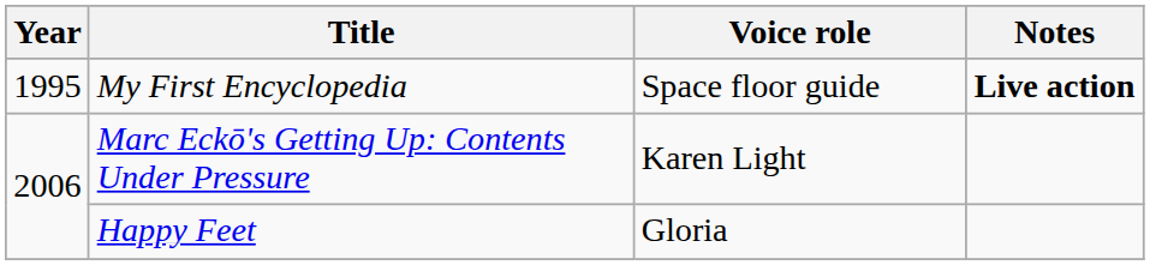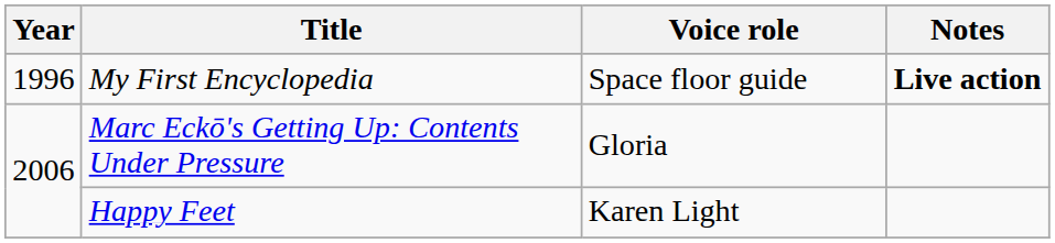My First Encyclopedia | Year: 1995 -> 1996
Marc Eckō's Getting Up: Contents Under Pressure | Voice role: Karen Light -> Gloria
Happy Feet | Voice role: Gloria -> Karen Light
